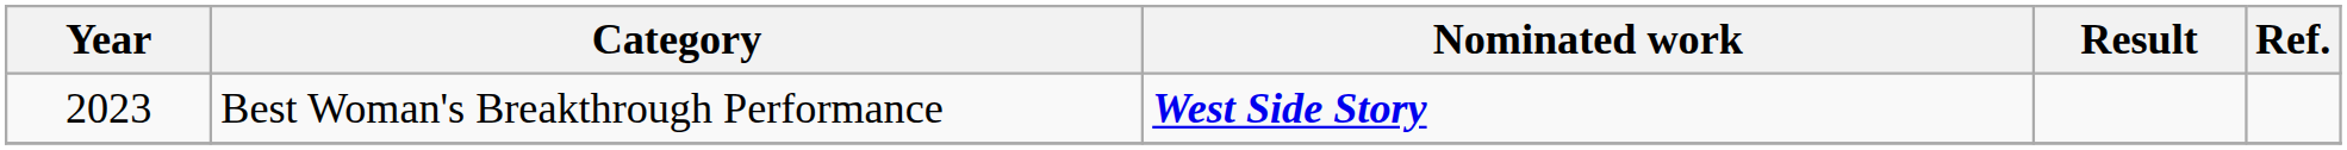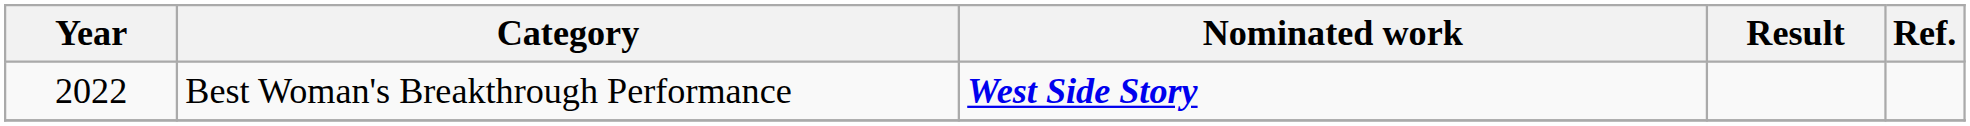Best Woman's Breakthrough Performance | Year: 2023 -> 2022
